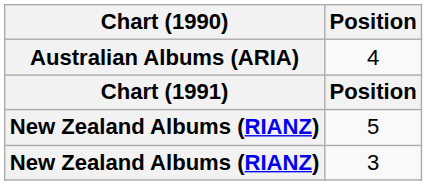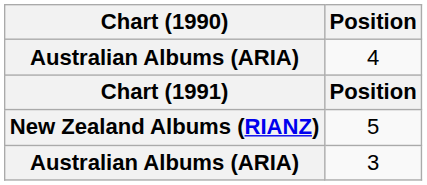3 | Chart (1990): New Zealand Albums (RIANZ) -> Australian Albums (ARIA)
